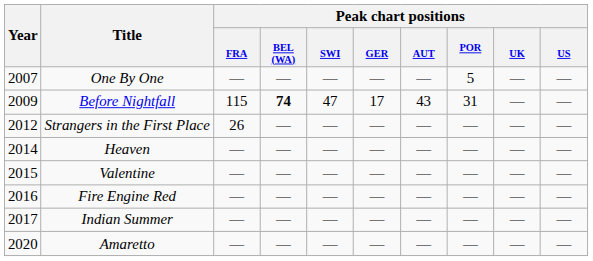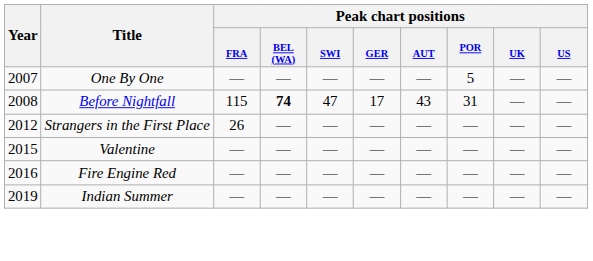Before Nightfall | Year: 2009 -> 2008
- row: 2014 | Heaven | — | — | — | — | — | — | — | —
Indian Summer | Year: 2017 -> 2019
- row: 2020 | Amaretto | — | — | — | — | — | — | — | —
